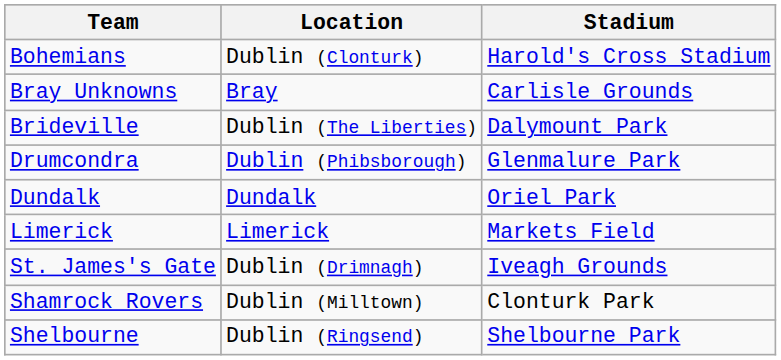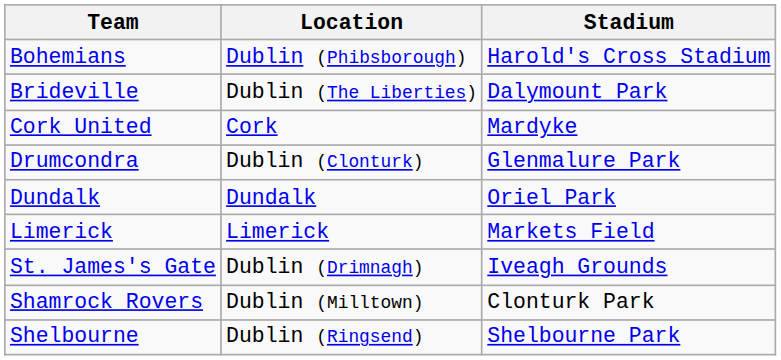Bohemians | Location: Dublin (Clonturk) -> Dublin (Phibsborough)
- row: Bray Unknowns | Bray | Carlisle Grounds
+ row: Cork United | Cork | Mardyke
Drumcondra | Location: Dublin (Phibsborough) -> Dublin (Clonturk)
